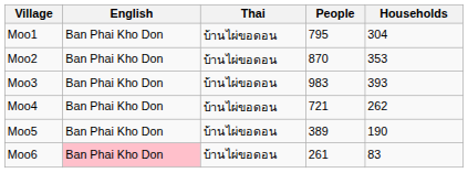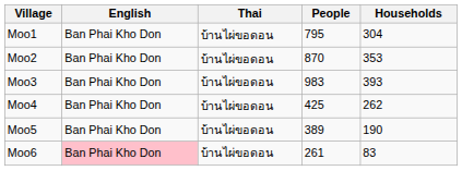Moo4 | People: 721 -> 425
